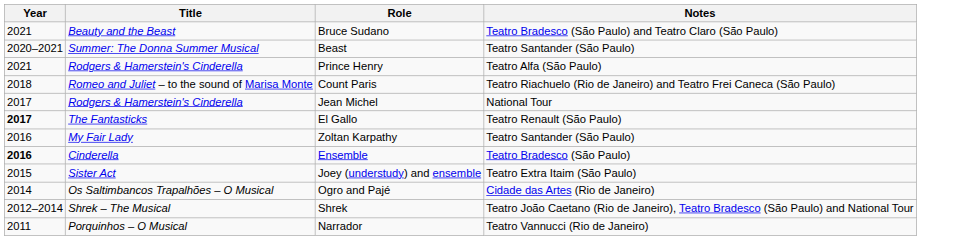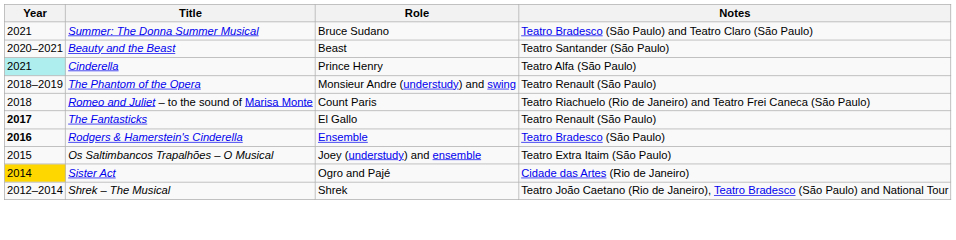Bruce Sudano | Title: Beauty and the Beast -> Summer: The Donna Summer Musical
Beast | Title: Summer: The Donna Summer Musical -> Beauty and the Beast
Prince Henry | Year: no background -> paleturquoise background
Prince Henry | Title: Rodgers & Hamerstein's Cinderella -> Cinderella
+ row: 2018–2019 | The Phantom of the Opera | Monsieur Andre (understudy) and swing | Teatro Renault (São Paulo)
- row: 2017 | Rodgers & Hamerstein's Cinderella | Jean Michel | National Tour
- row: 2016 | My Fair Lady | Zoltan Karpathy | Teatro Santander (São Paulo)
Ensemble | Title: Cinderella -> Rodgers & Hamerstein's Cinderella
Joey (understudy) and ensemble | Title: Sister Act -> Os Saltimbancos Trapalhões – O Musical
Ogro and Pajé | Year: no background -> gold background
Ogro and Pajé | Title: Os Saltimbancos Trapalhões – O Musical -> Sister Act
- row: 2011 | Porquinhos – O Musical | Narrador | Teatro Vannucci (Rio de Janeiro)
